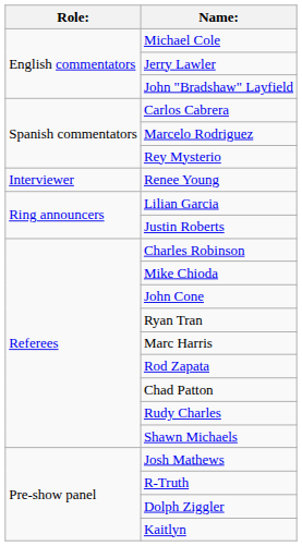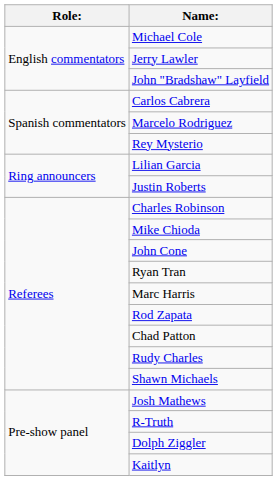- row: Interviewer | Renee Young
